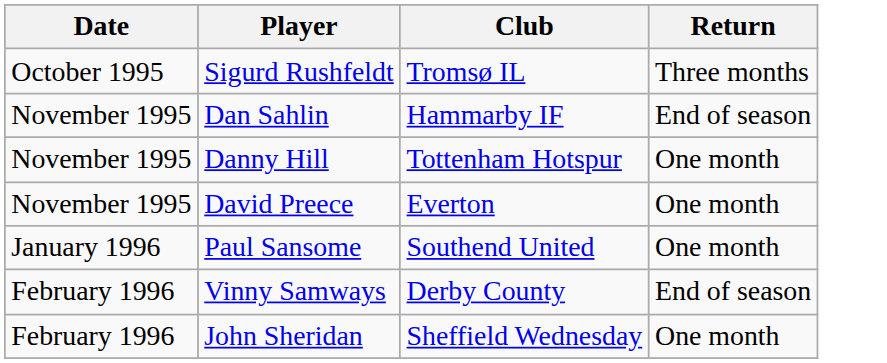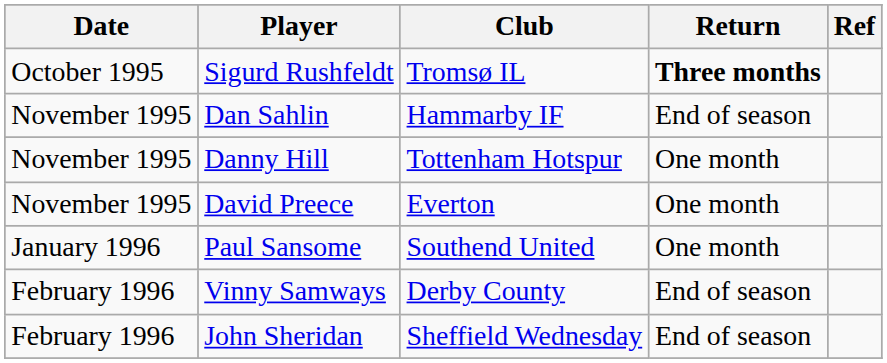+ column: Ref
Sigurd Rushfeldt | Return: normal -> bold
John Sheridan | Return: One month -> End of season
